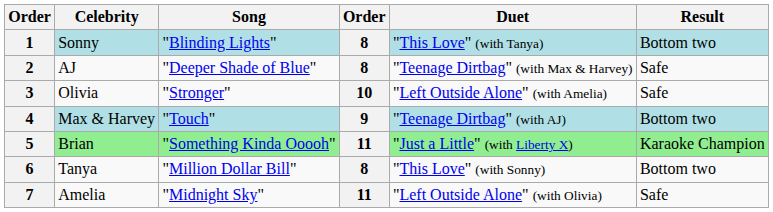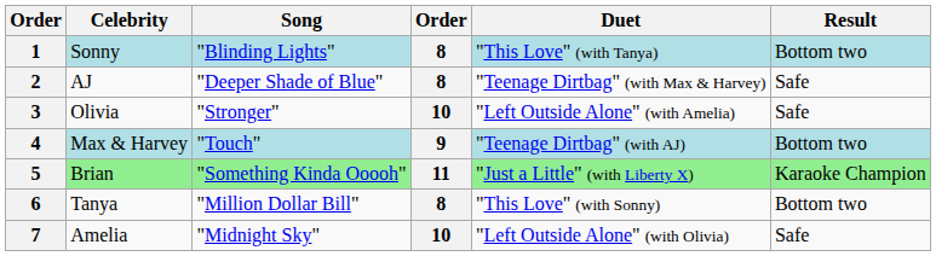7 | column 4: 11 -> 10
